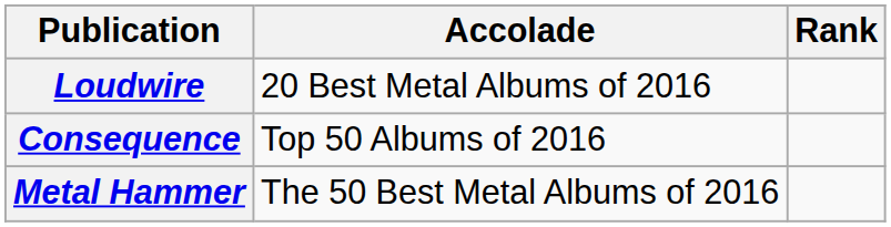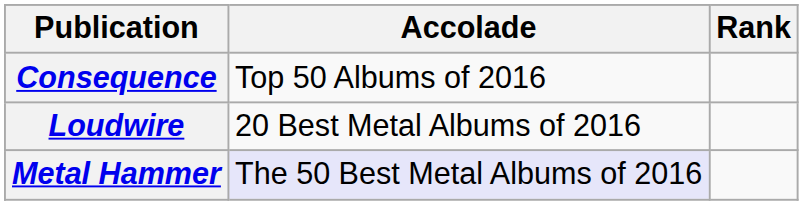rows swapped: Consequence <-> Loudwire
Metal Hammer | Accolade: no background -> lavender background
